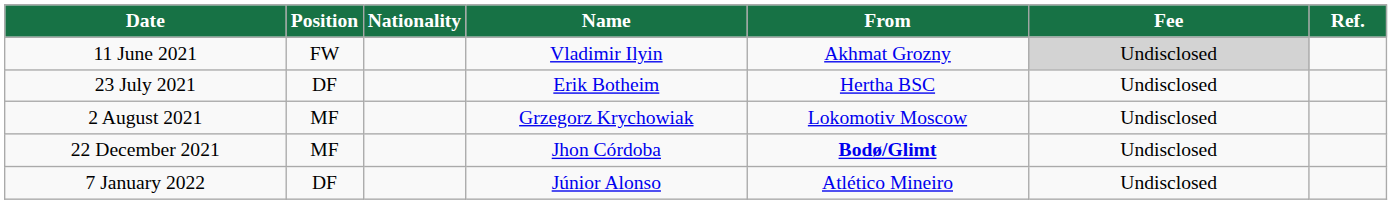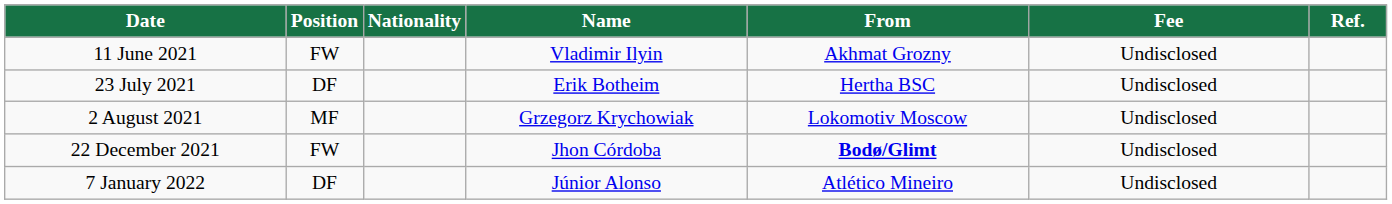11 June 2021 | Fee: lightgrey background -> no background
22 December 2021 | Position: MF -> FW
